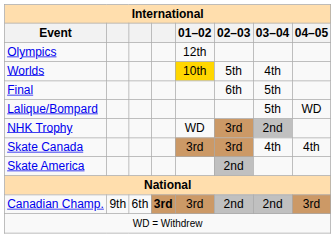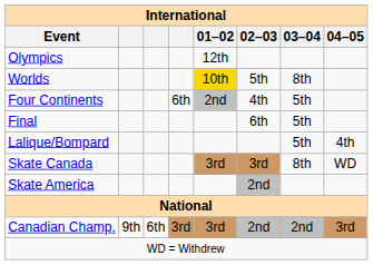Worlds | 03–04: 4th -> 8th
+ row: Four Continents | 6th | 2nd | 4th | 5th
Lalique/Bompard | 04–05: WD -> 4th
- row: NHK Trophy | WD | 3rd | 2nd
Skate Canada | 03–04: 4th -> 8th
Skate Canada | 04–05: 4th -> WD
Canadian Champ. | column 4: bold -> normal
